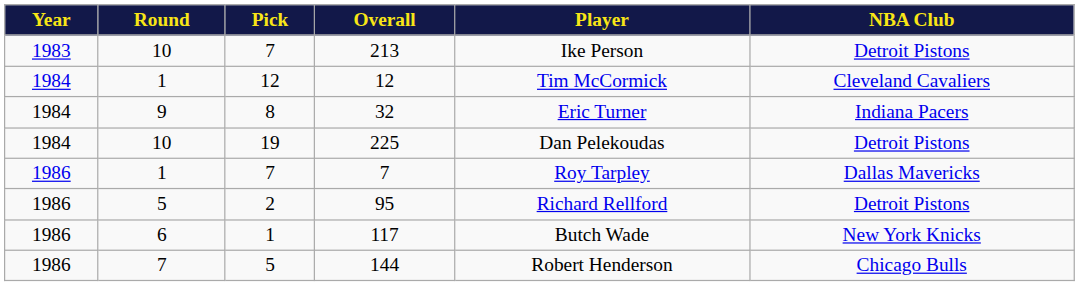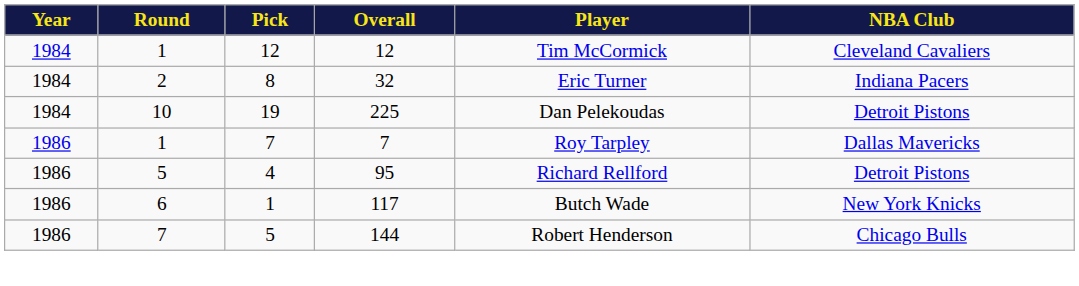- row: 1983 | 10 | 7 | 213 | Ike Person | Detroit Pistons
32 | Round: 9 -> 2
95 | Pick: 2 -> 4
